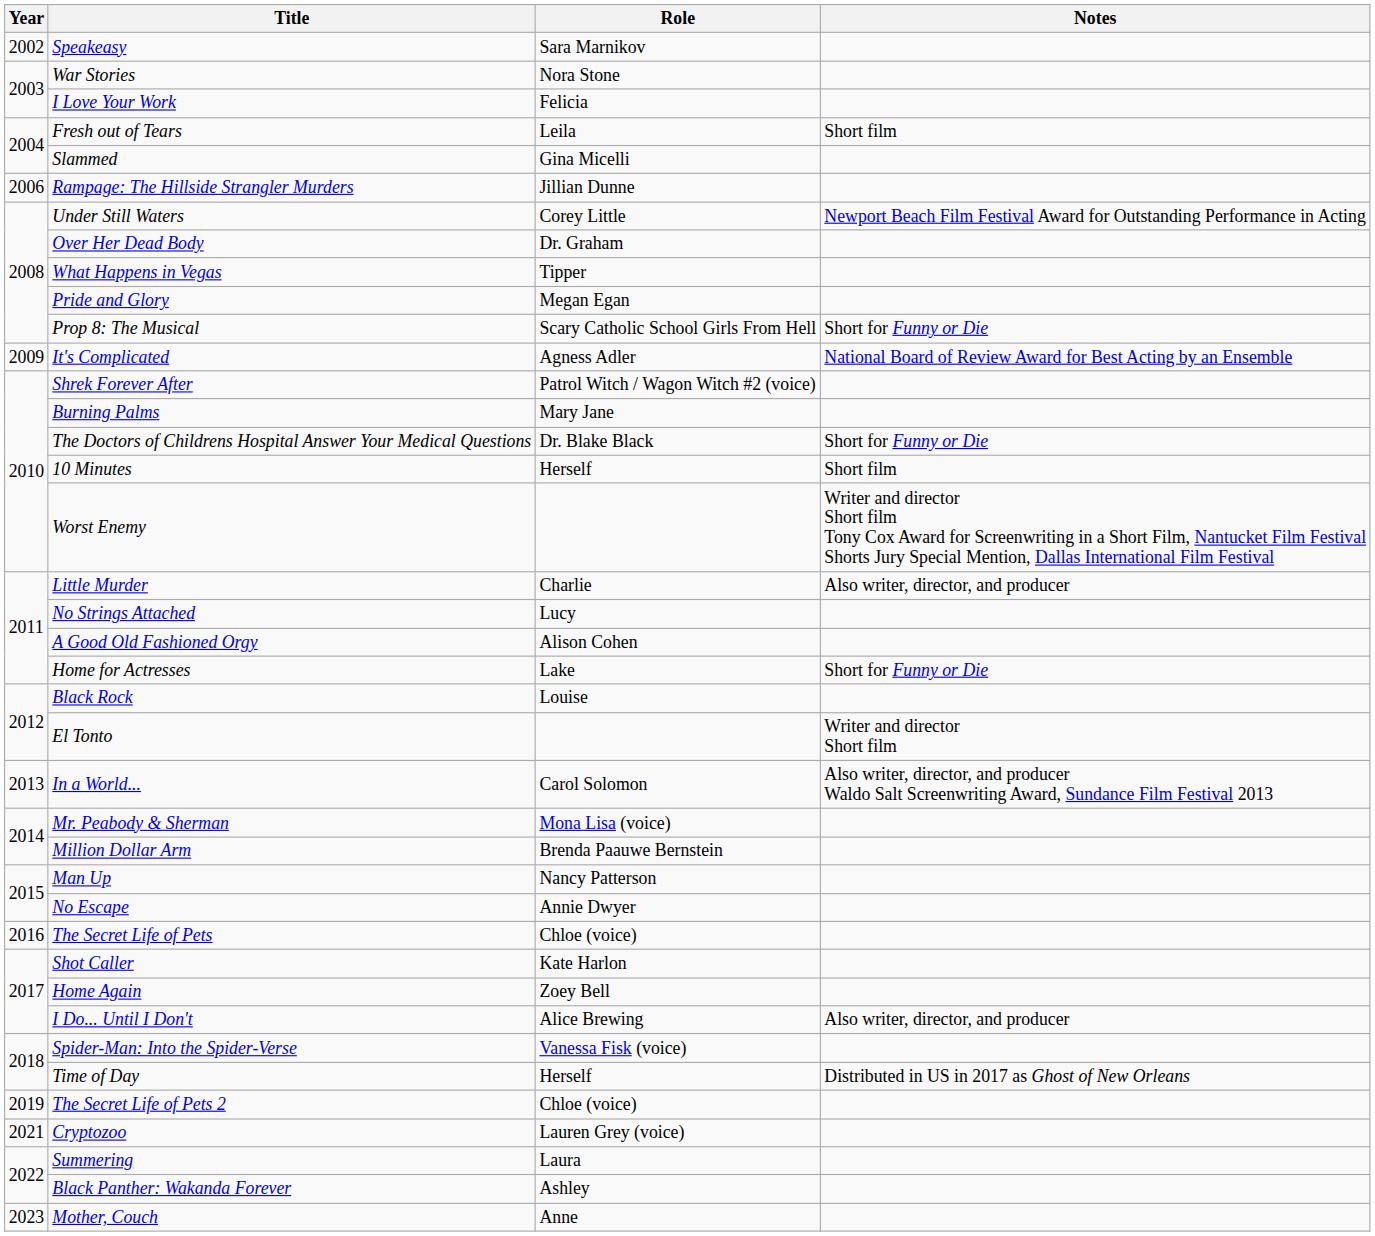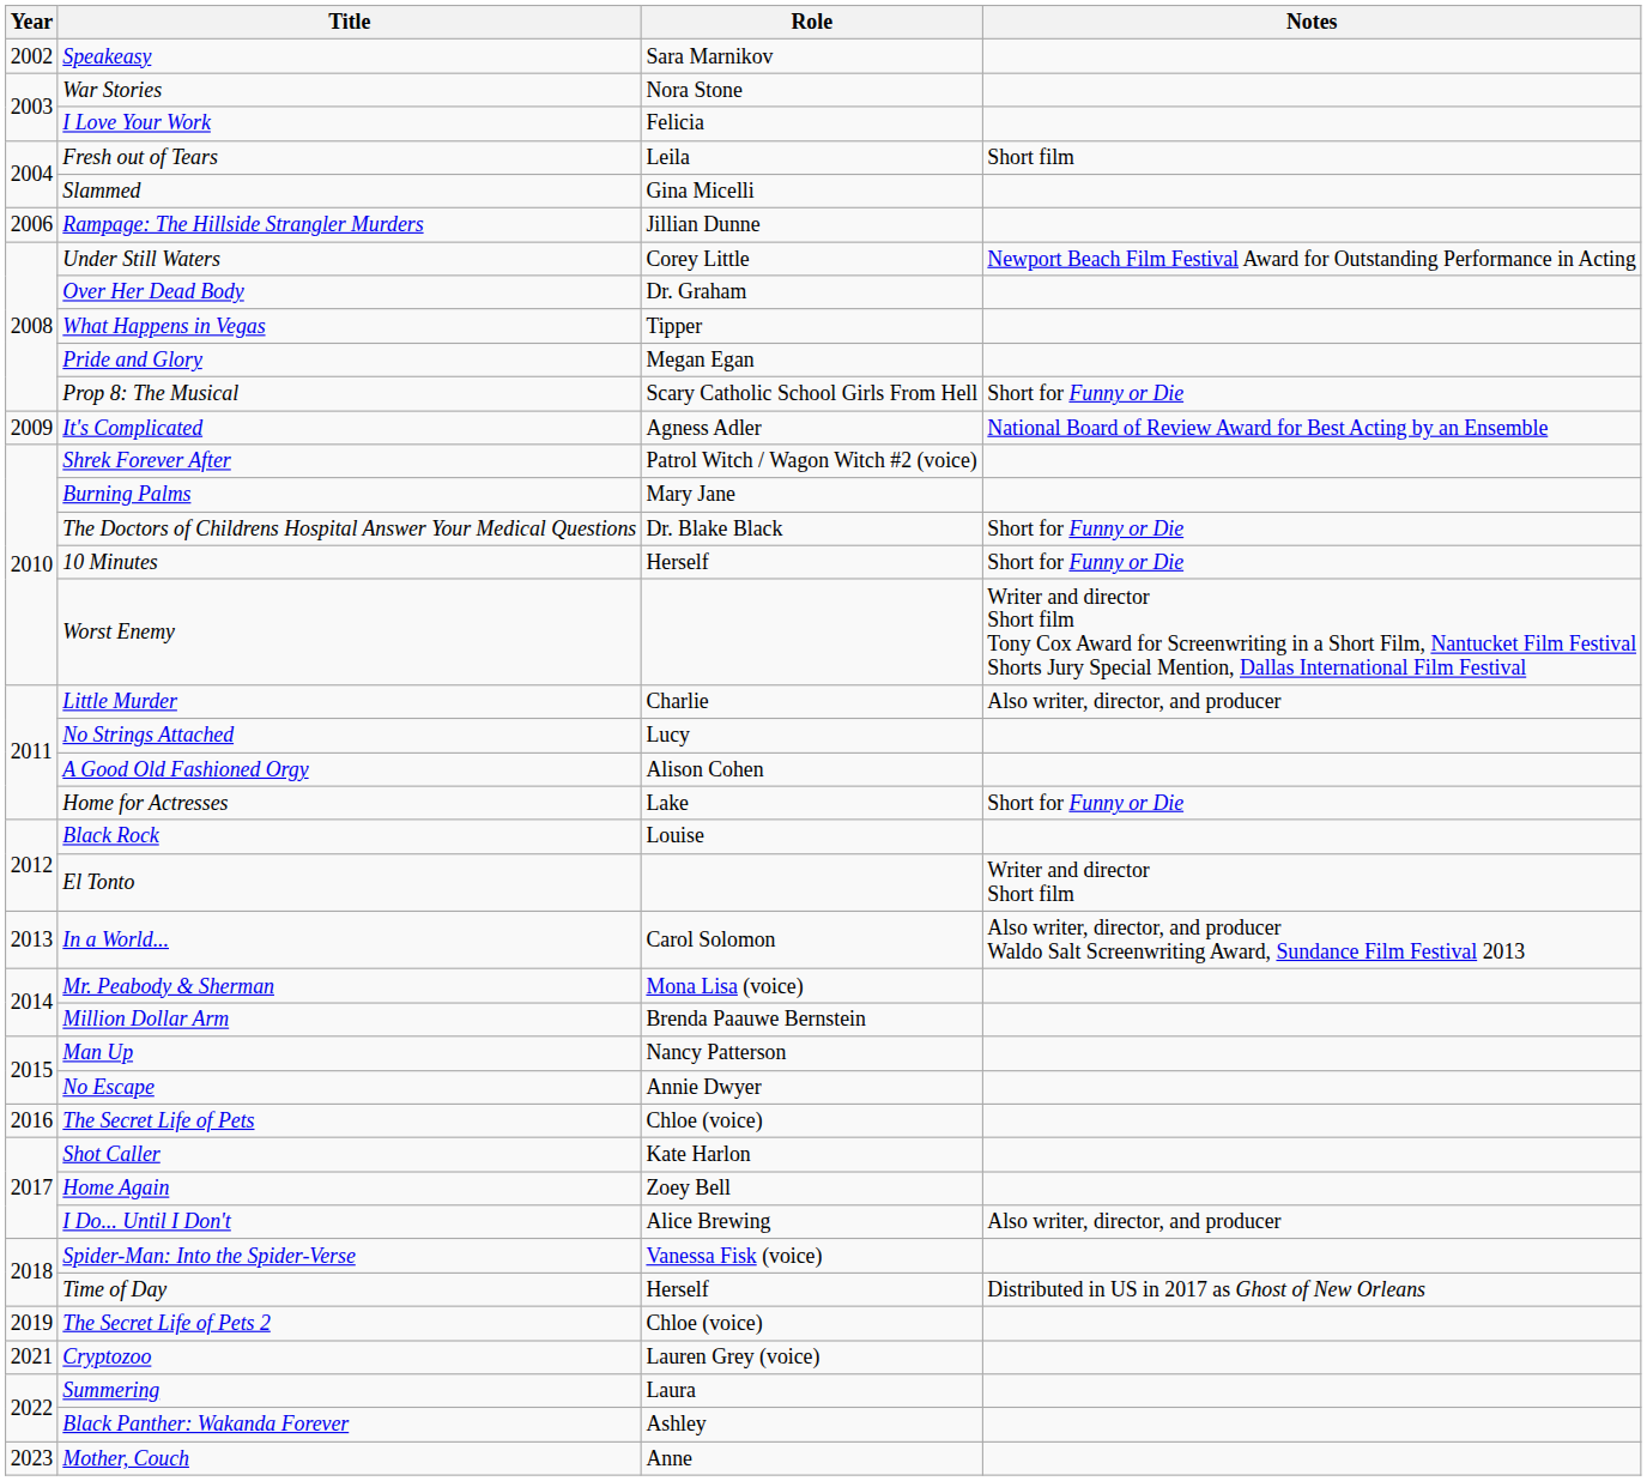10 Minutes | Notes: Short film -> Short for Funny or Die
